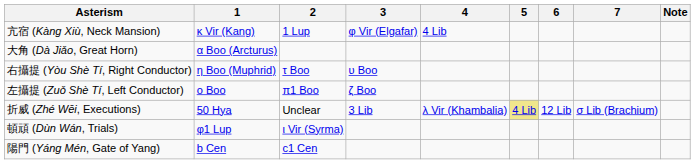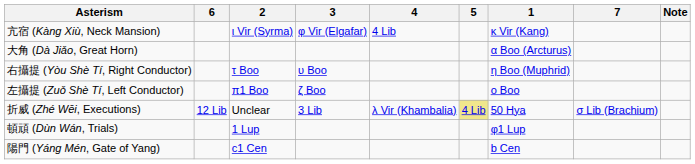columns swapped: 1 <-> 6
亢宿 (Kàng Xiù, Neck Mansion) | 2: 1 Lup -> ι Vir (Syrma)
頓頑 (Dùn Wán, Trials) | 2: ι Vir (Syrma) -> 1 Lup
